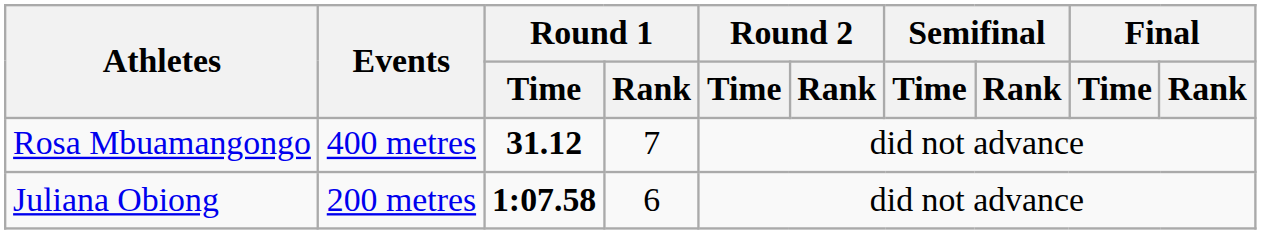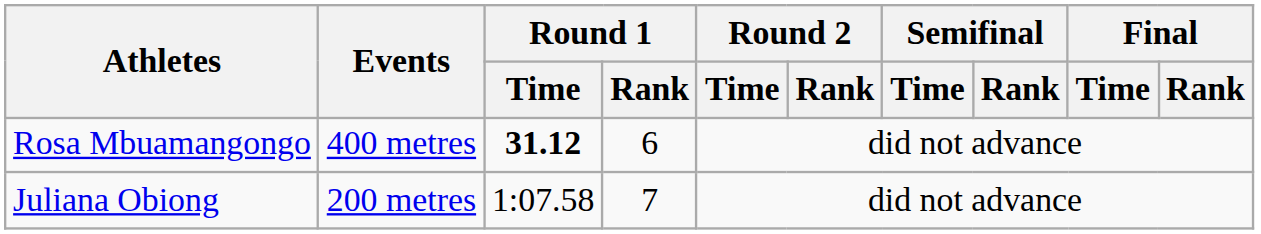Rosa Mbuamangongo | Round 1 / Rank: 7 -> 6
Juliana Obiong | Round 1 / Time: bold -> normal
Juliana Obiong | Round 1 / Rank: 6 -> 7
